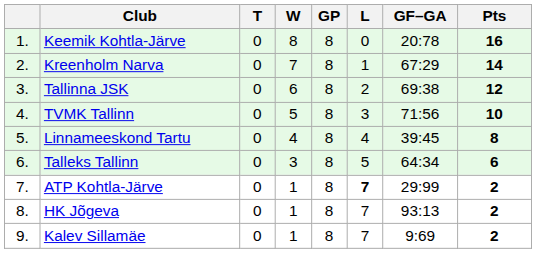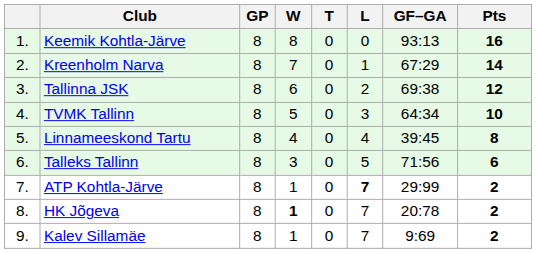columns swapped: GP <-> T
Keemik Kohtla-Järve | GF–GA: 20:78 -> 93:13
TVMK Tallinn | GF–GA: 71:56 -> 64:34
Talleks Tallinn | GF–GA: 64:34 -> 71:56
HK Jõgeva | W: normal -> bold
HK Jõgeva | GF–GA: 93:13 -> 20:78
